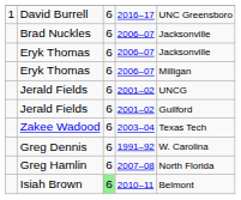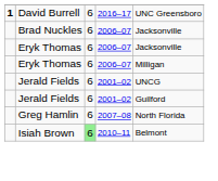David Burrell | column 1: normal -> bold
- row: Zakee Wadood | 6 | 2003–04 | Texas Tech
- row: Greg Dennis | 6 | 1991–92 | W. Carolina
